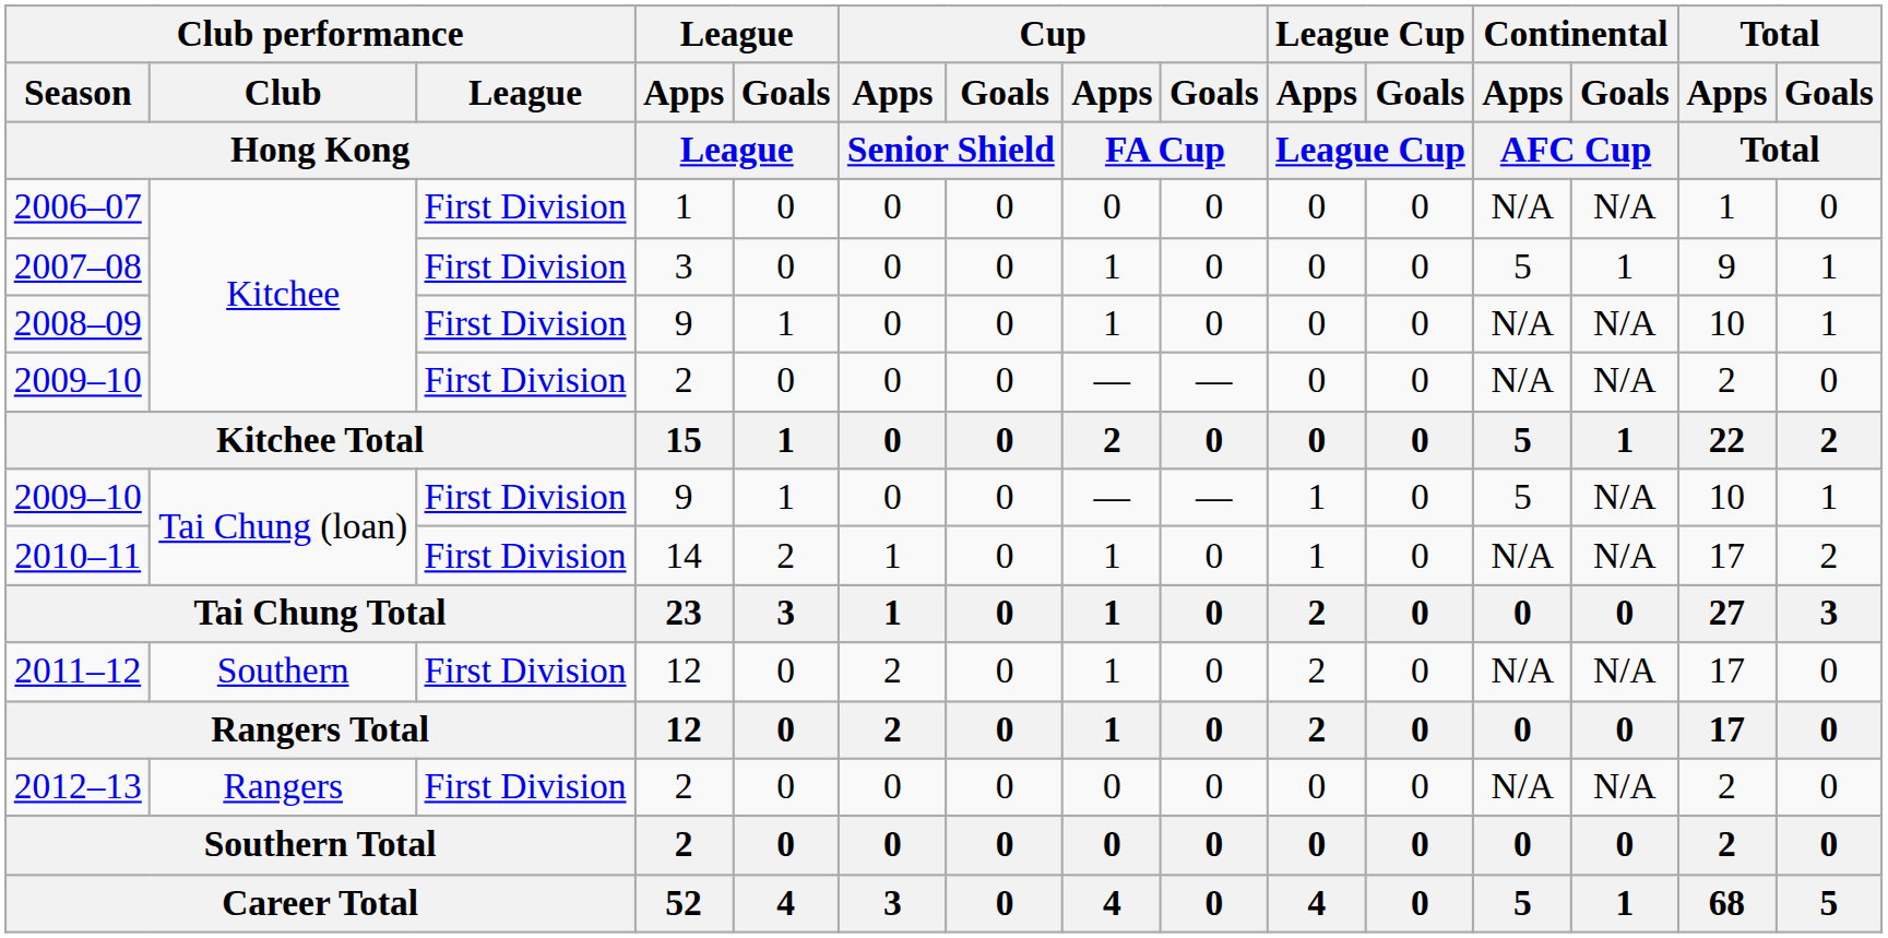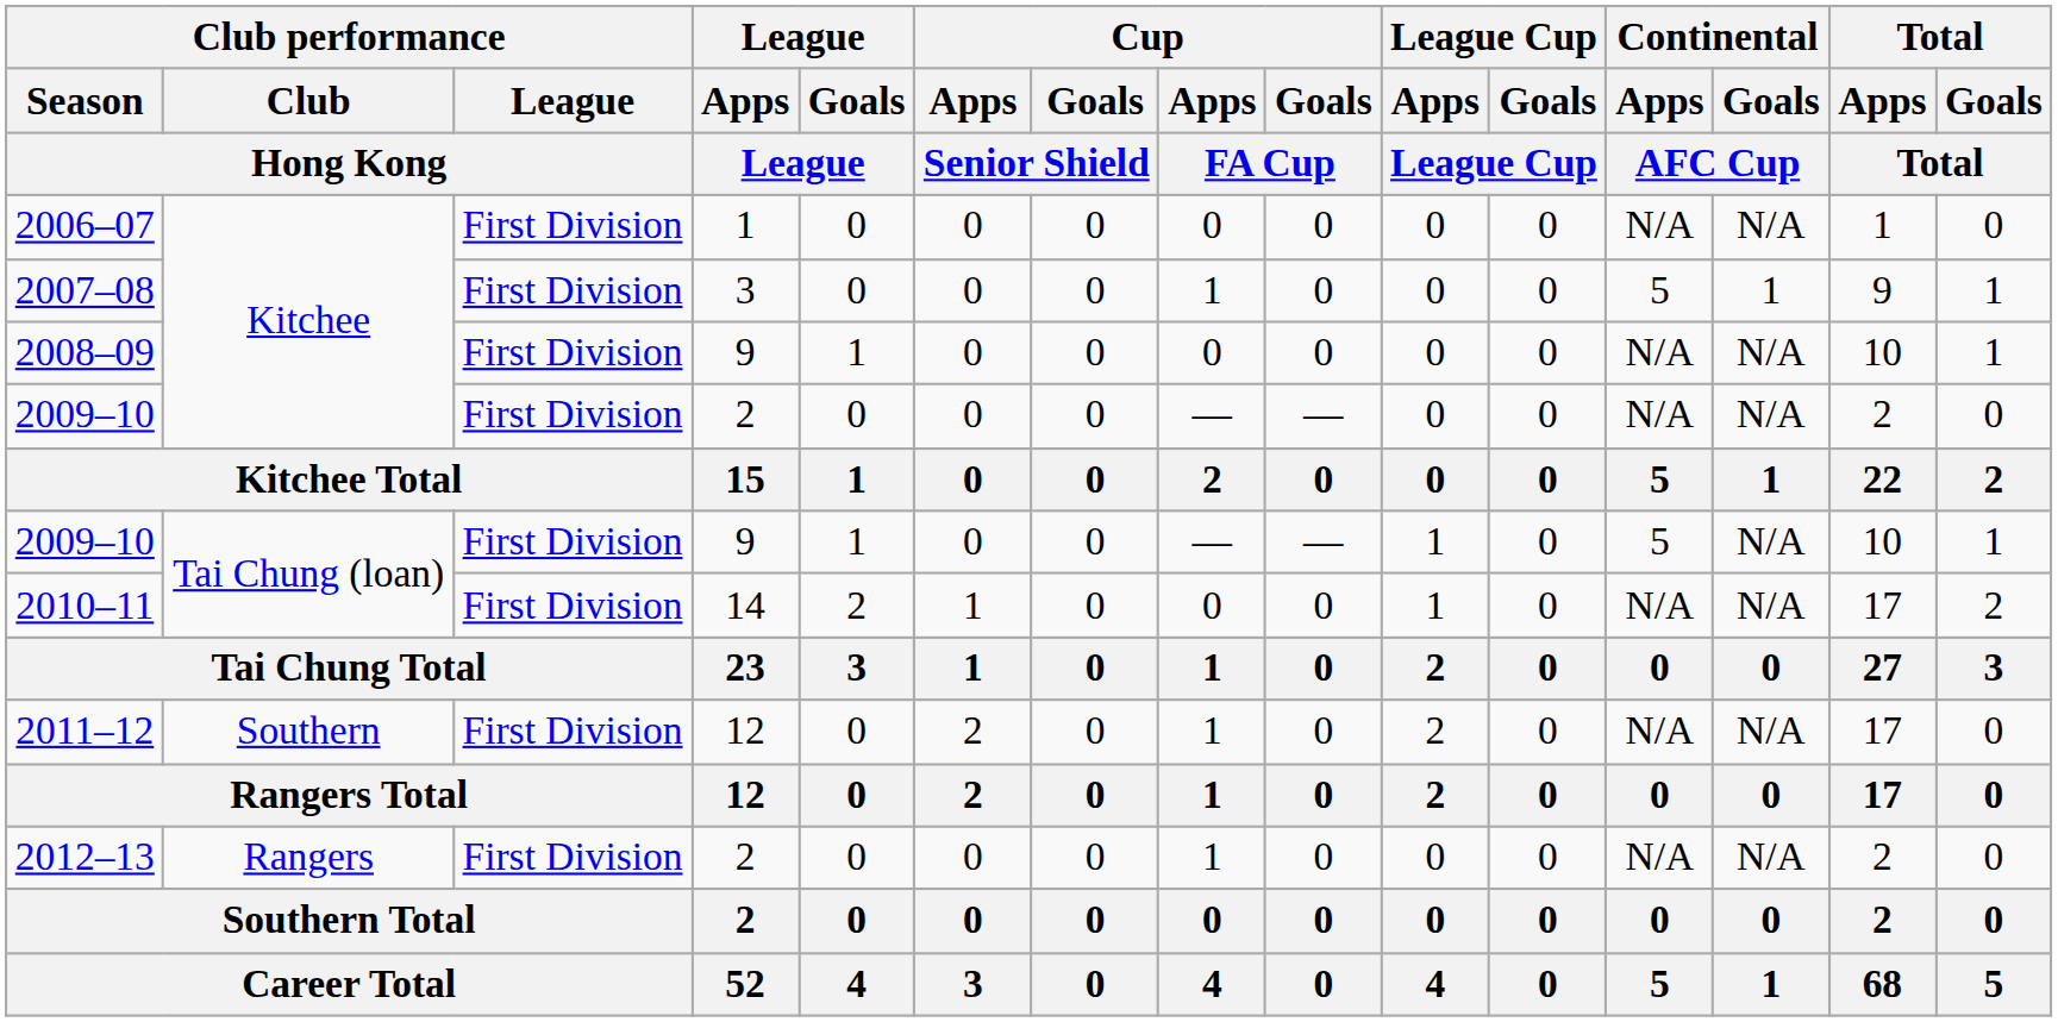2008–09 | Cup / Apps / FA Cup: 1 -> 0
2010–11 | Cup / Apps / FA Cup: 1 -> 0
2012–13 | Cup / Apps / FA Cup: 0 -> 1
